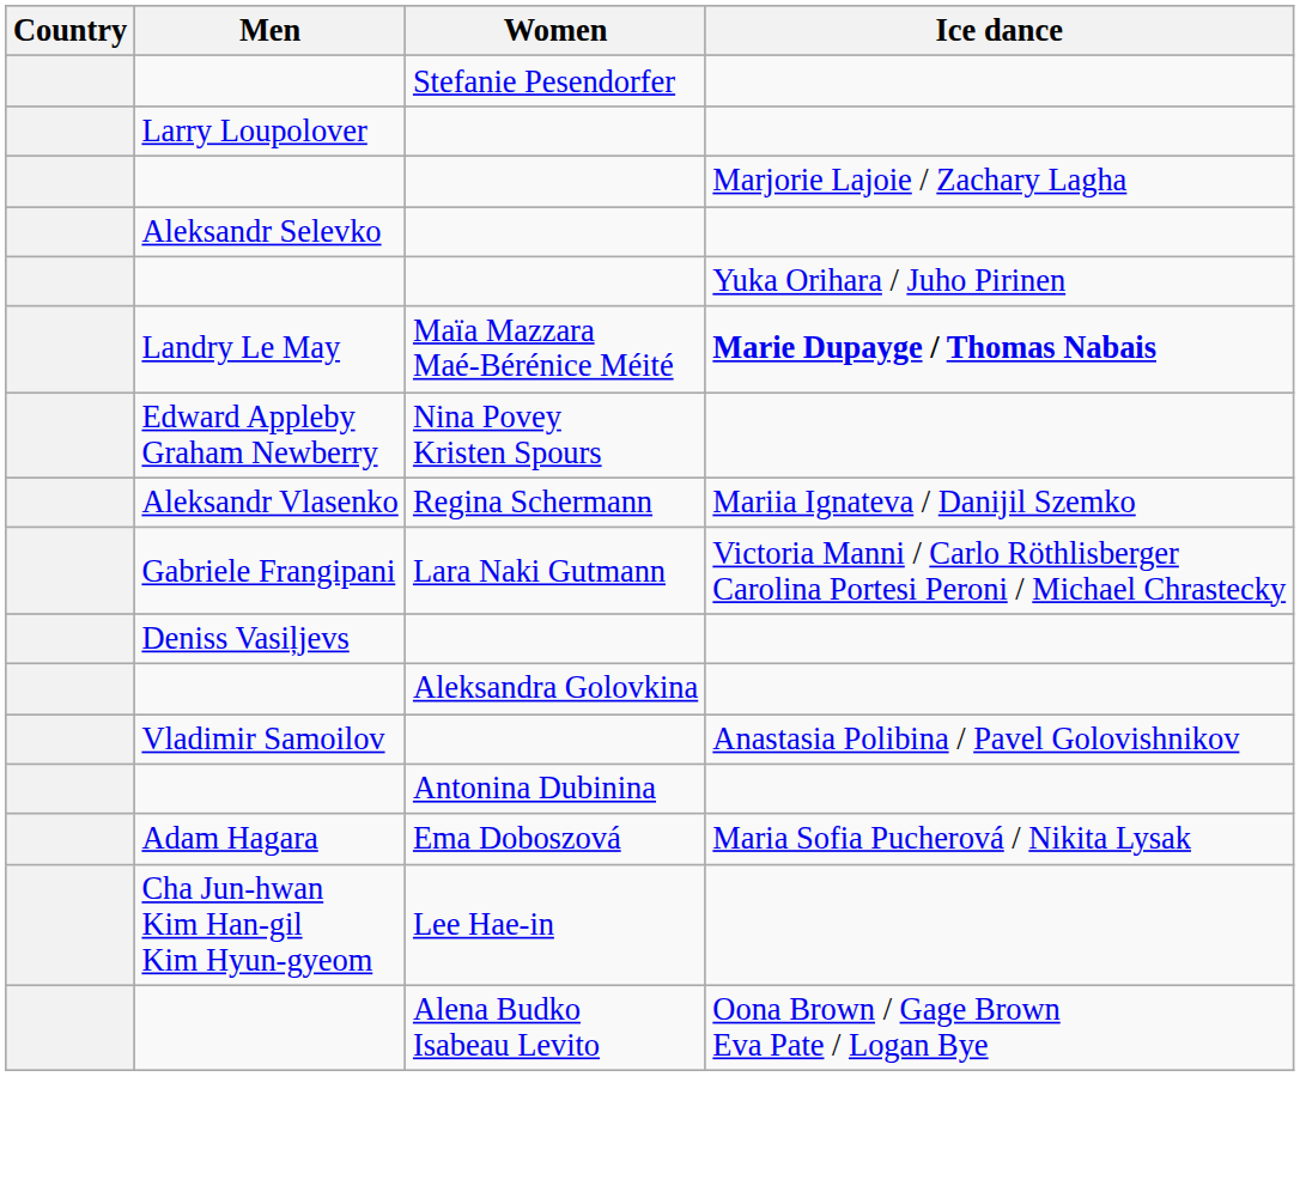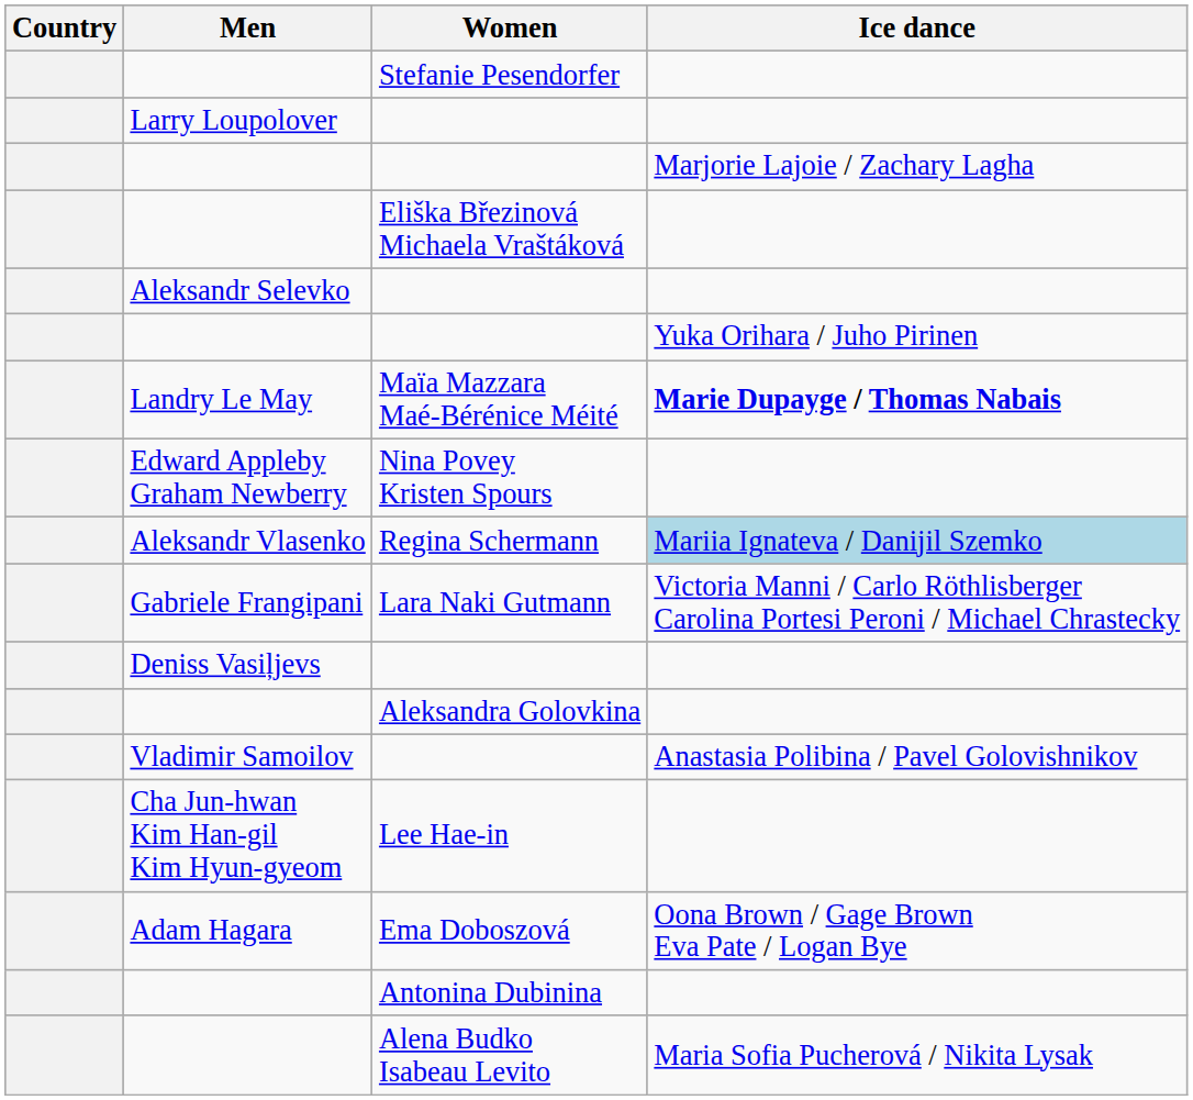+ row: Eliška Březinová Michaela Vraštáková
Regina Schermann | Ice dance: no background -> lightblue background
rows swapped: Antonina Dubinina <-> Lee Hae-in
Ema Doboszová | Ice dance: Maria Sofia Pucherová / Nikita Lysak -> Oona Brown / Gage Brown Eva Pate / Logan Bye
Alena Budko Isabeau Levito | Ice dance: Oona Brown / Gage Brown Eva Pate / Logan Bye -> Maria Sofia Pucherová / Nikita Lysak
